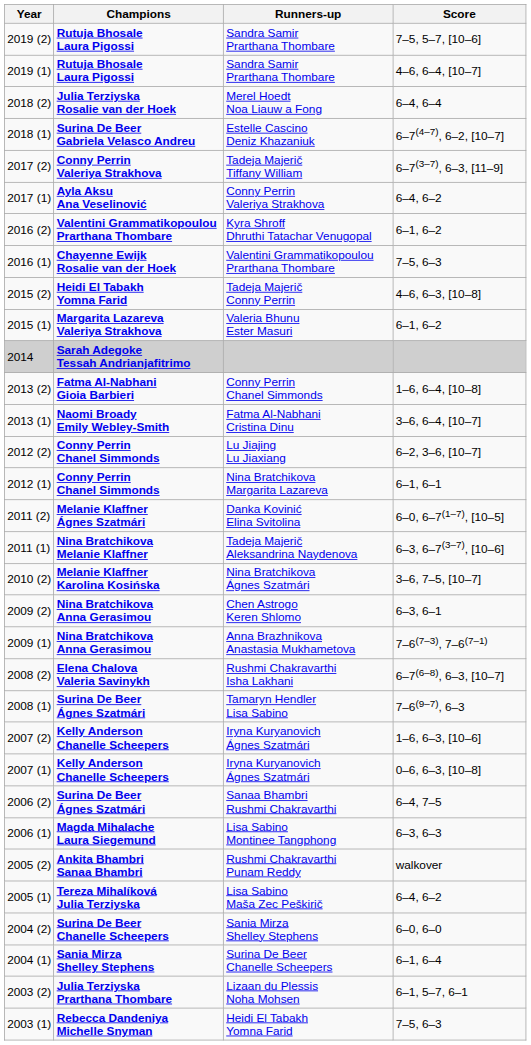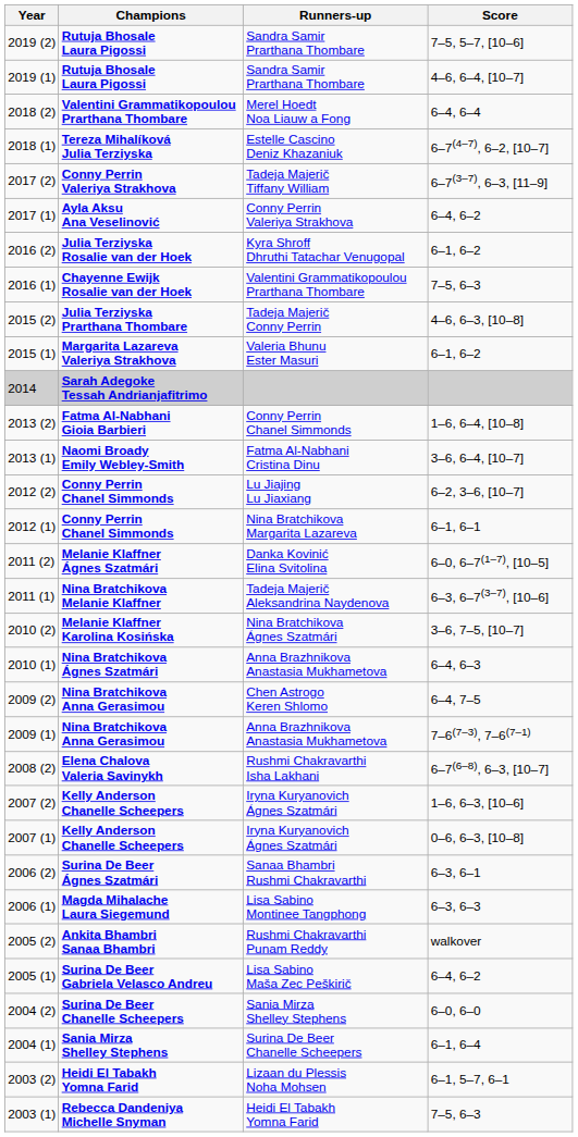Merel Hoedt Noa Liauw a Fong | Champions: Julia Terziyska Rosalie van der Hoek -> Valentini Grammatikopoulou Prarthana Thombare
Estelle Cascino Deniz Khazaniuk | Champions: Surina De Beer Gabriela Velasco Andreu -> Tereza Mihalíková Julia Terziyska
Kyra Shroff Dhruthi Tatachar Venugopal | Champions: Valentini Grammatikopoulou Prarthana Thombare -> Julia Terziyska Rosalie van der Hoek
Tadeja Majerič Conny Perrin | Champions: Heidi El Tabakh Yomna Farid -> Julia Terziyska Prarthana Thombare
+ row: 2010 (1) | Nina Bratchikova Ágnes Szatmári | Anna Brazhnikova Anastasia Mukhametova | 6–4, 6–3
Chen Astrogo Keren Shlomo | Score: 6–3, 6–1 -> 6–4, 7–5
- row: 2008 (1) | Surina De Beer Ágnes Szatmári | Tamaryn Hendler Lisa Sabino | 7–6(9–7), 6–3
Sanaa Bhambri Rushmi Chakravarthi | Score: 6–4, 7–5 -> 6–3, 6–1
Lisa Sabino Maša Zec Peškirič | Champions: Tereza Mihalíková Julia Terziyska -> Surina De Beer Gabriela Velasco Andreu
Lizaan du Plessis Noha Mohsen | Champions: Julia Terziyska Prarthana Thombare -> Heidi El Tabakh Yomna Farid
